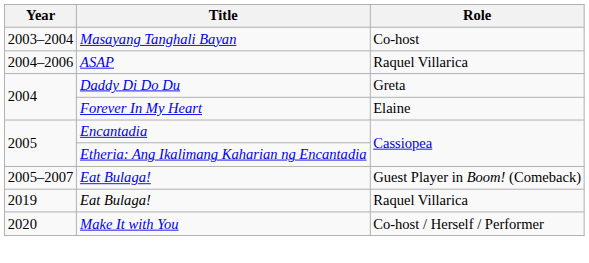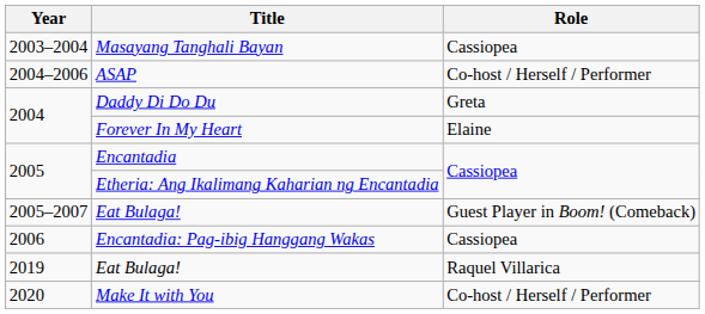Masayang Tanghali Bayan | Role: Co-host -> Cassiopea
ASAP | Role: Raquel Villarica -> Co-host / Herself / Performer
+ row: 2006 | Encantadia: Pag-ibig Hanggang Wakas | Cassiopea
